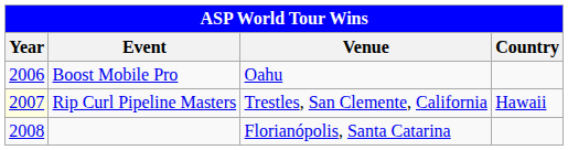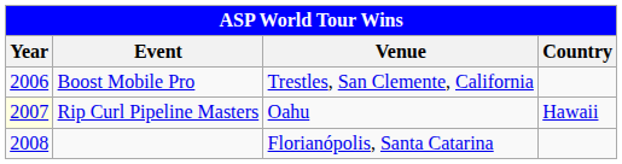Boost Mobile Pro | Venue: Oahu -> Trestles, San Clemente, California
Rip Curl Pipeline Masters | Venue: Trestles, San Clemente, California -> Oahu
